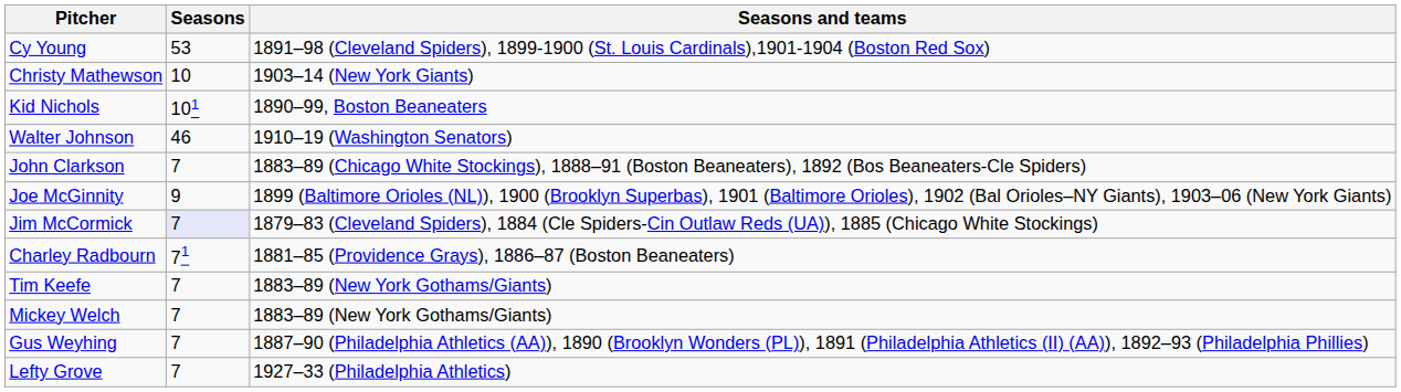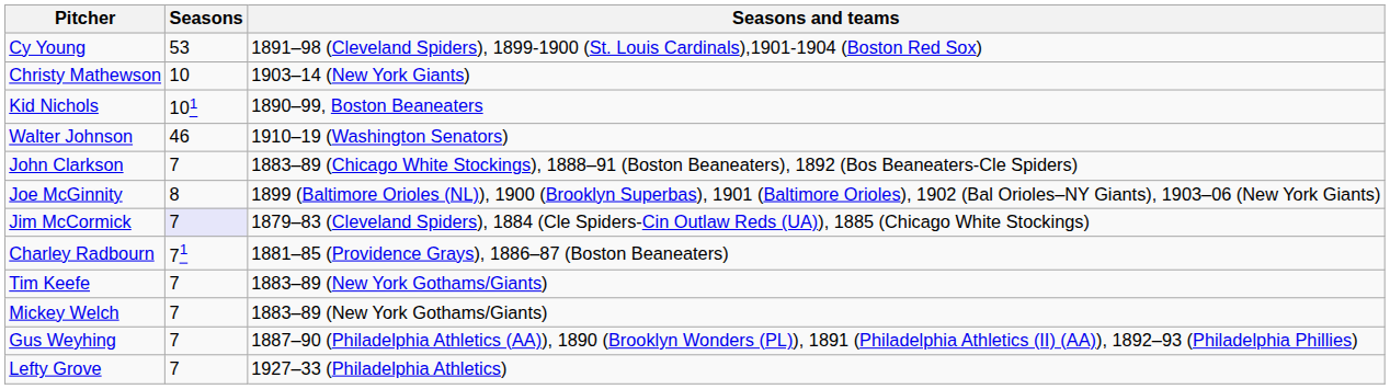Joe McGinnity | Seasons: 9 -> 8
